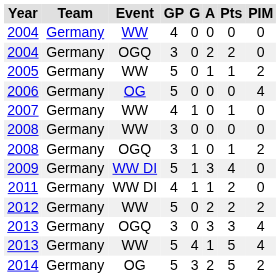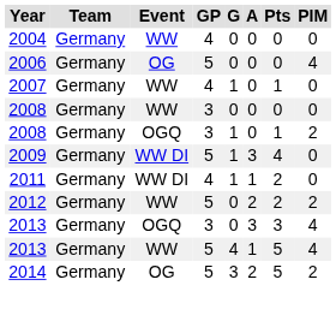- row: 2004 | Germany | OGQ | 3 | 0 | 2 | 2 | 0
- row: 2005 | Germany | WW | 5 | 0 | 1 | 1 | 2
